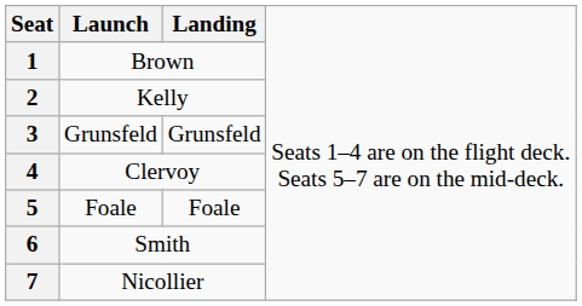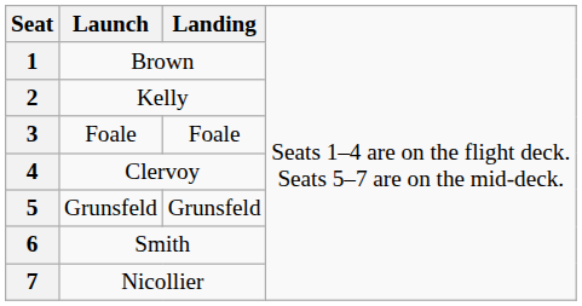3 | column 2: Grunsfeld -> Foale
3 | column 3: Grunsfeld -> Foale
5 | column 2: Foale -> Grunsfeld
5 | column 3: Foale -> Grunsfeld
